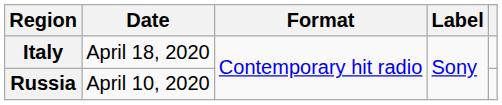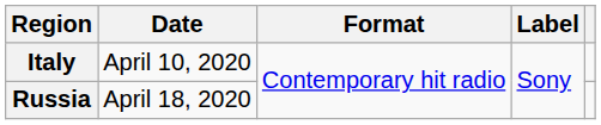Italy | Date: April 18, 2020 -> April 10, 2020
Russia | Date: April 10, 2020 -> April 18, 2020
